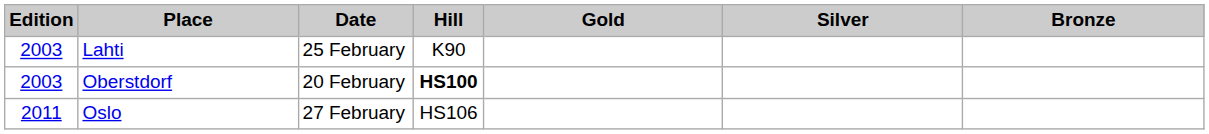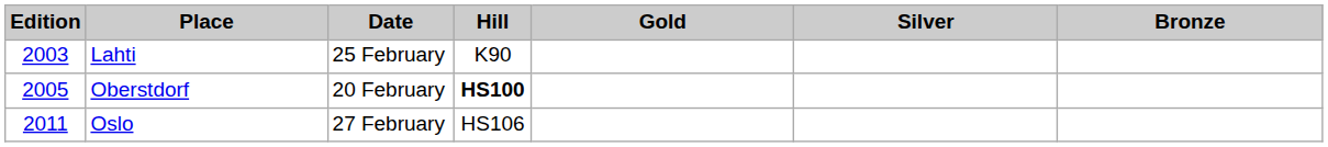Oberstdorf | Edition: 2003 -> 2005
